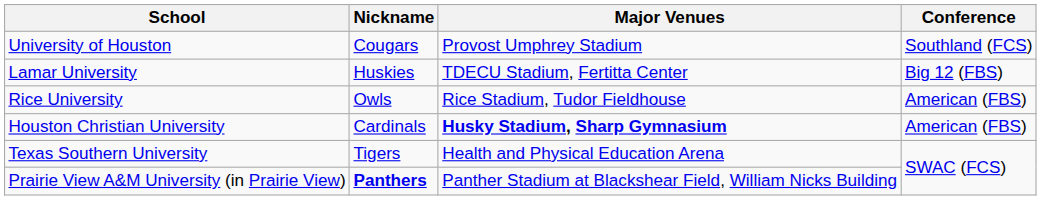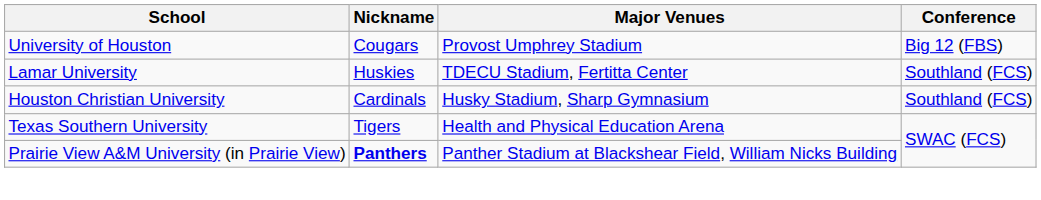University of Houston | Conference: Southland (FCS) -> Big 12 (FBS)
Lamar University | Conference: Big 12 (FBS) -> Southland (FCS)
- row: Rice University | Owls | Rice Stadium, Tudor Fieldhouse | American (FBS)
Houston Christian University | Major Venues: bold -> normal
Houston Christian University | Conference: American (FBS) -> Southland (FCS)
